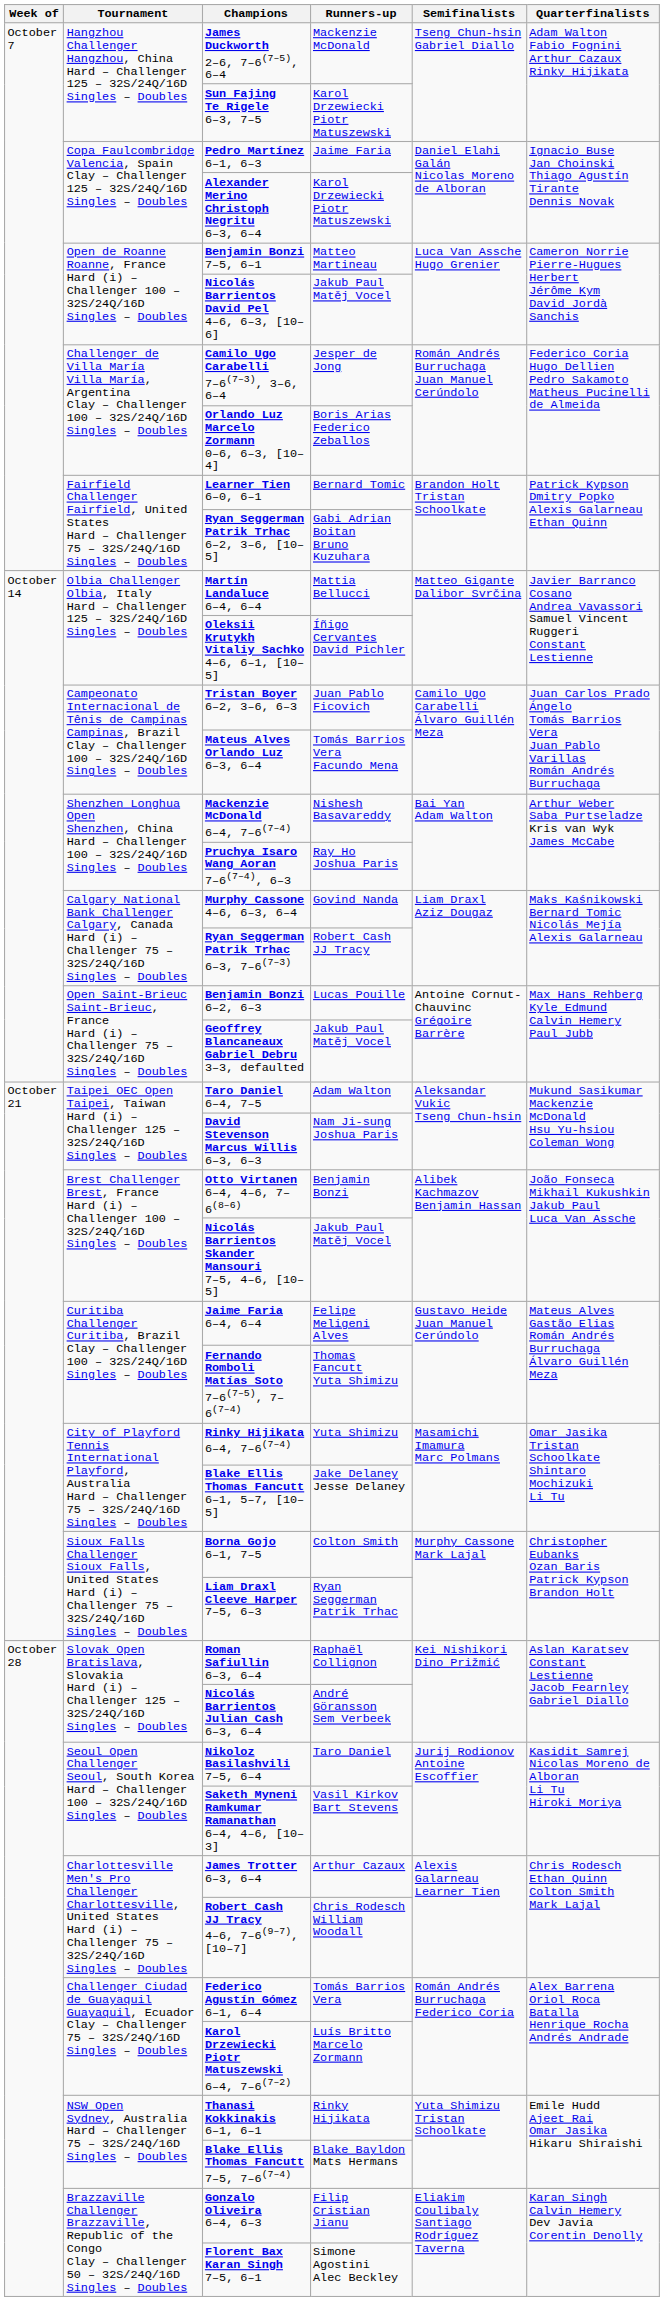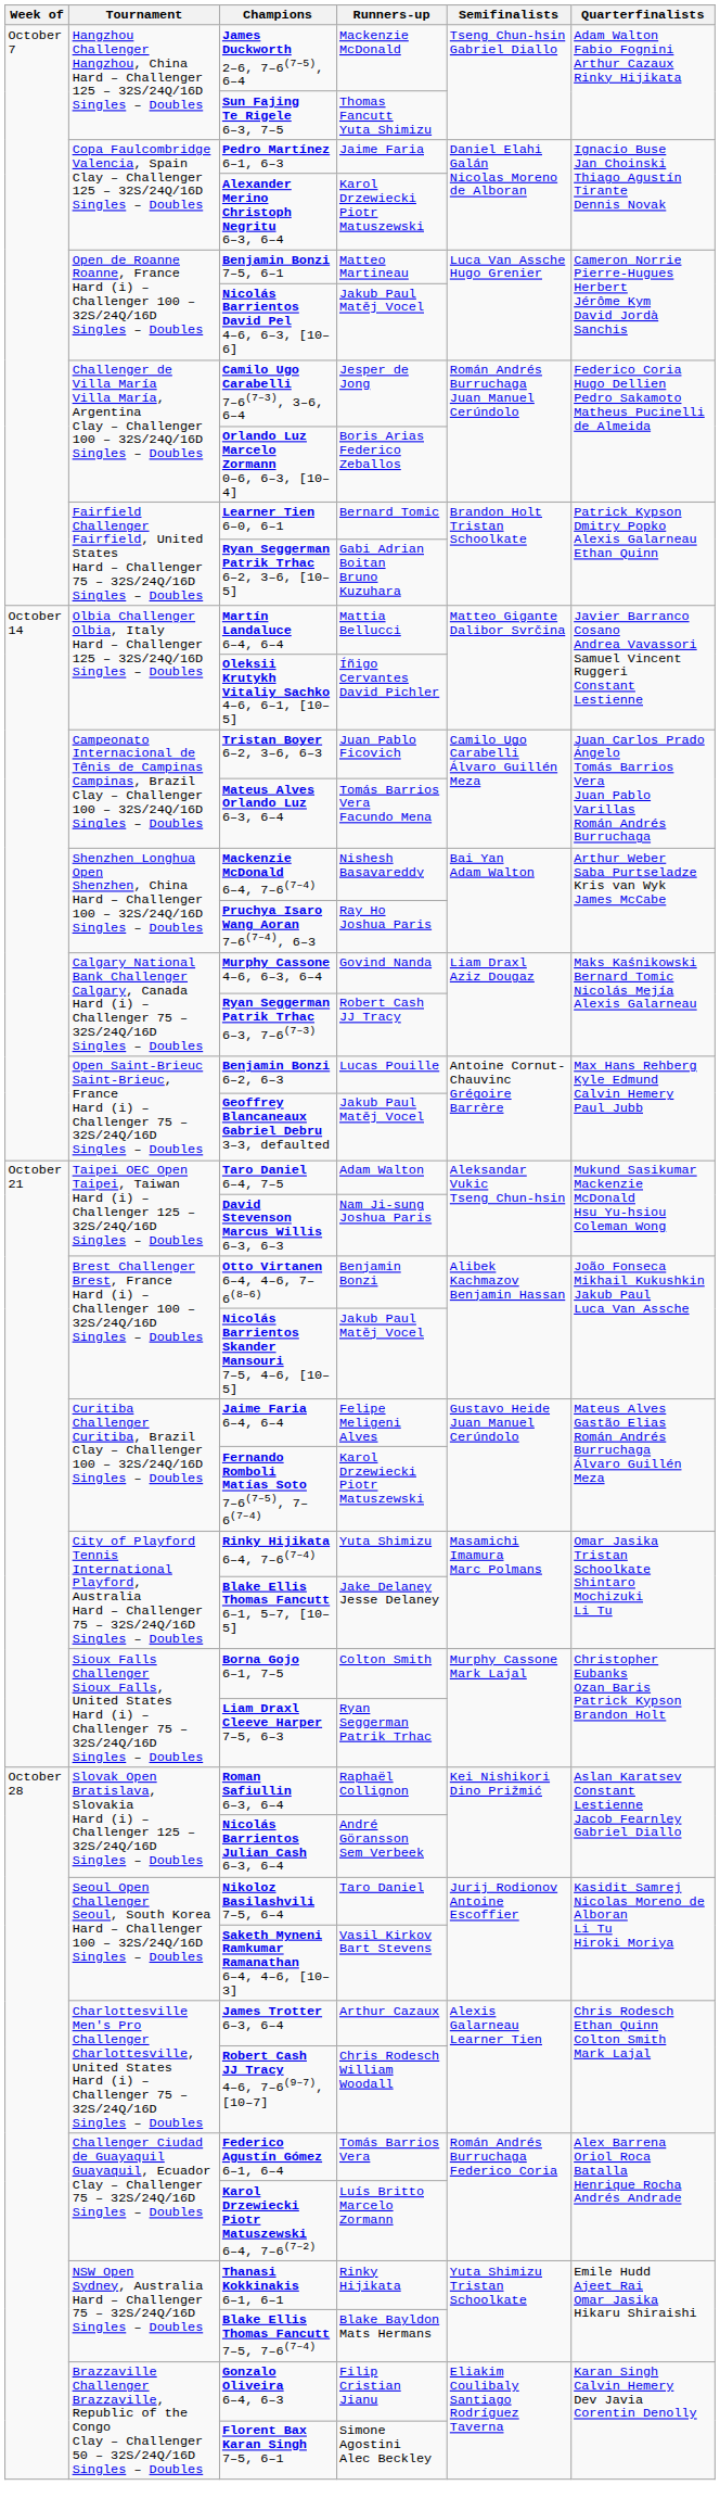Sun Fajing Te Rigele 6–3, 7–5 | Runners-up: Karol Drzewiecki Piotr Matuszewski -> Thomas Fancutt Yuta Shimizu
Fernando Romboli Matías Soto 7–6(7–5), 7–6(7–4) | Runners-up: Thomas Fancutt Yuta Shimizu -> Karol Drzewiecki Piotr Matuszewski
